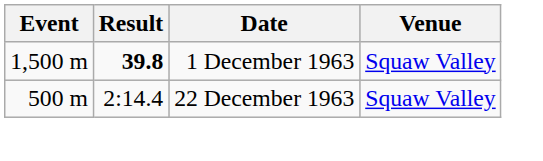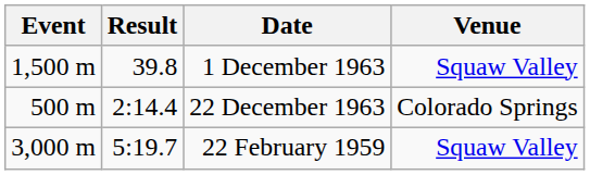1 December 1963 | Result: bold -> normal
22 December 1963 | Venue: Squaw Valley -> Colorado Springs
+ row: 3,000 m | 5:19.7 | 22 February 1959 | Squaw Valley
